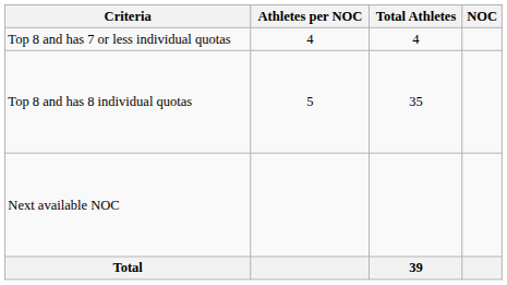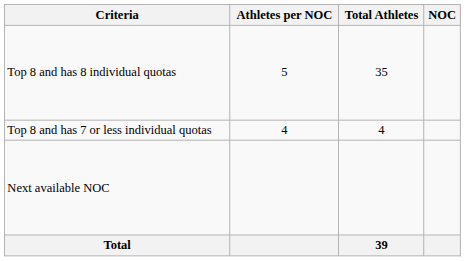rows swapped: Top 8 and has 8 individual quotas <-> Top 8 and has 7 or less individual quotas
